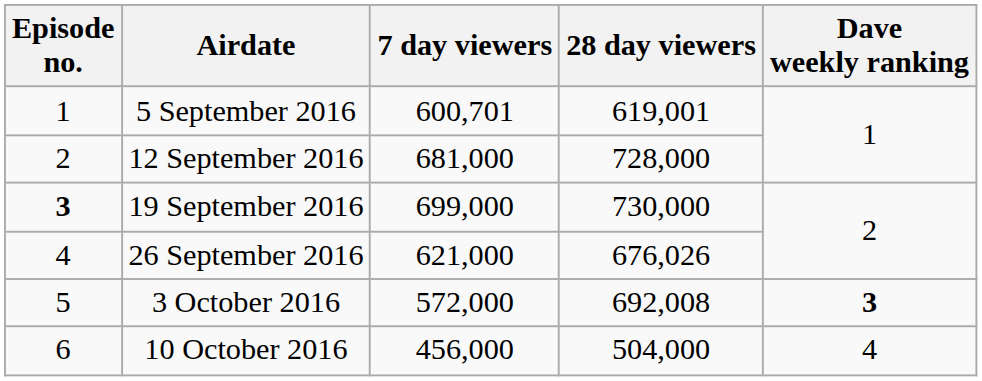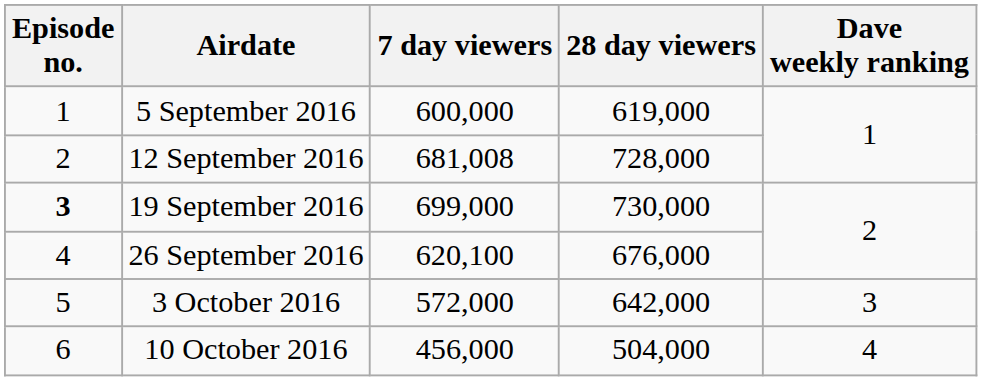5 September 2016 | 7 day viewers: 600,701 -> 600,000
5 September 2016 | 28 day viewers: 619,001 -> 619,000
12 September 2016 | 7 day viewers: 681,000 -> 681,008
26 September 2016 | 7 day viewers: 621,000 -> 620,100
26 September 2016 | 28 day viewers: 676,026 -> 676,000
3 October 2016 | 28 day viewers: 692,008 -> 642,000
3 October 2016 | Dave weekly ranking: bold -> normal
